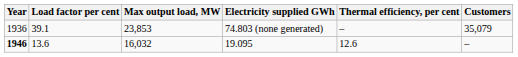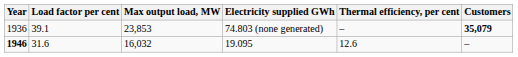74.803 (none generated) | Customers: normal -> bold
19.095 | Load factor per cent: 13.6 -> 31.6
